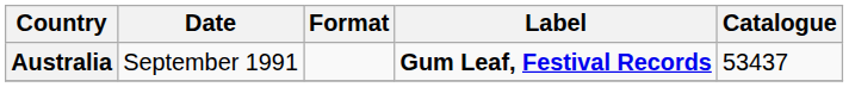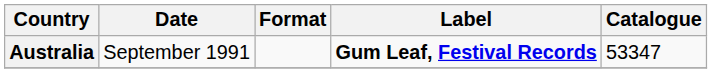Australia | Catalogue: 53437 -> 53347
